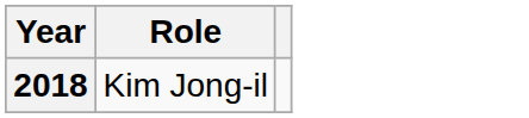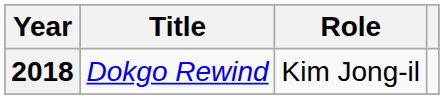+ column: Title | Dokgo Rewind
